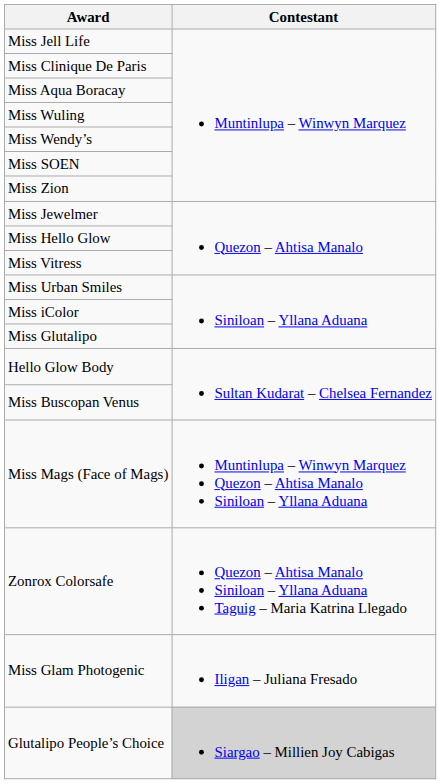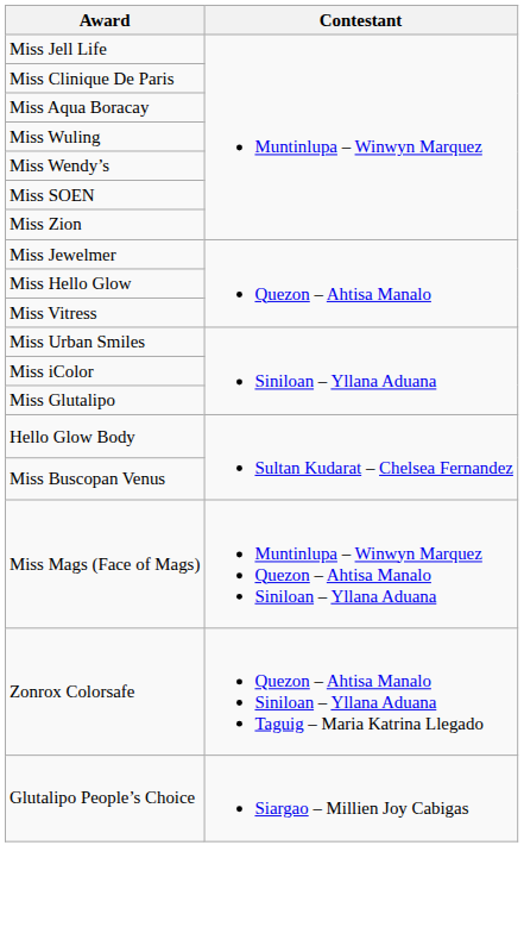- row: Miss Glam Photogenic | Iligan – Juliana Fresado
Glutalipo People’s Choice | Contestant: lightgrey background -> no background
